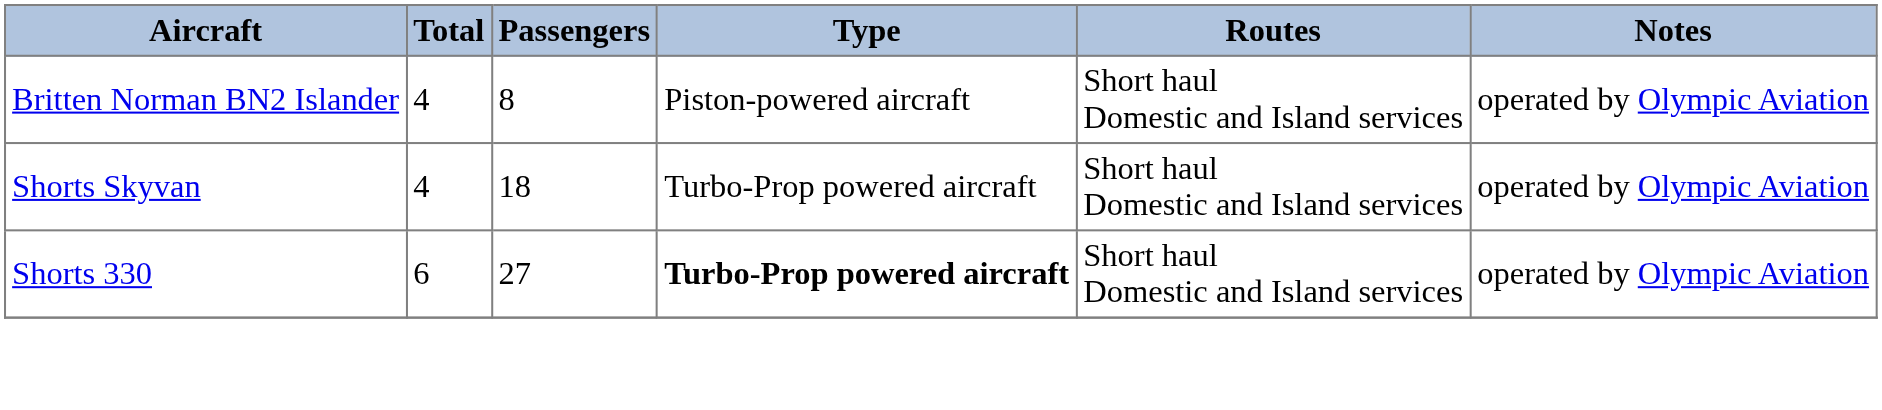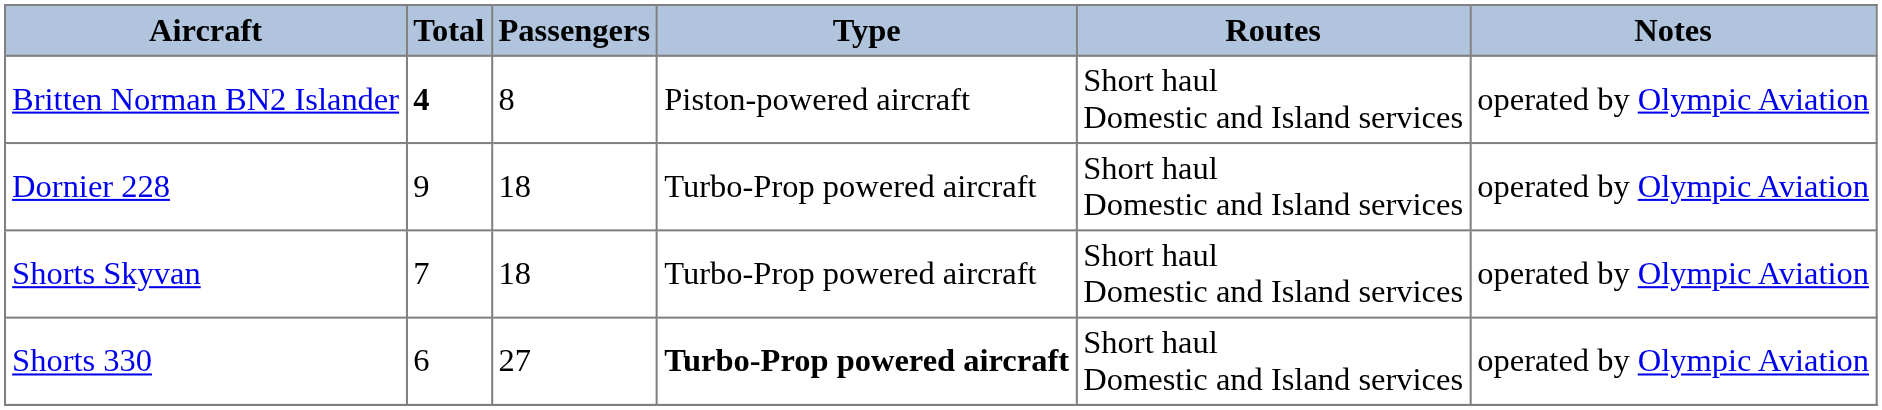Britten Norman BN2 Islander | Total: normal -> bold
+ row: Dornier 228 | 9 | 18 | Turbo-Prop powered aircraft | Short haul Domestic and Island services | operated by Olympic Aviation
Shorts Skyvan | Total: 4 -> 7
